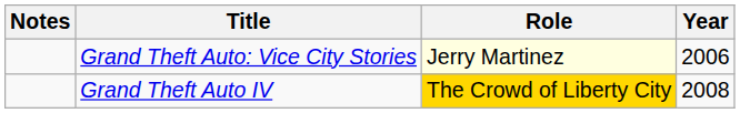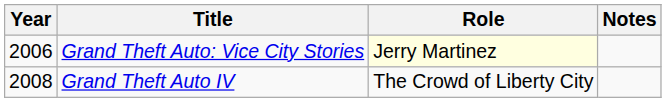columns swapped: Year <-> Notes
Grand Theft Auto IV | Role: gold background -> no background
